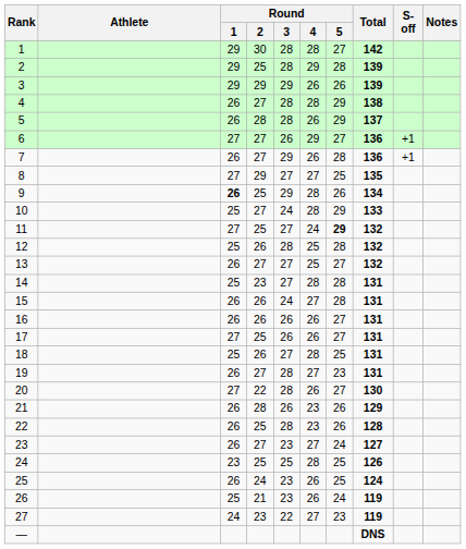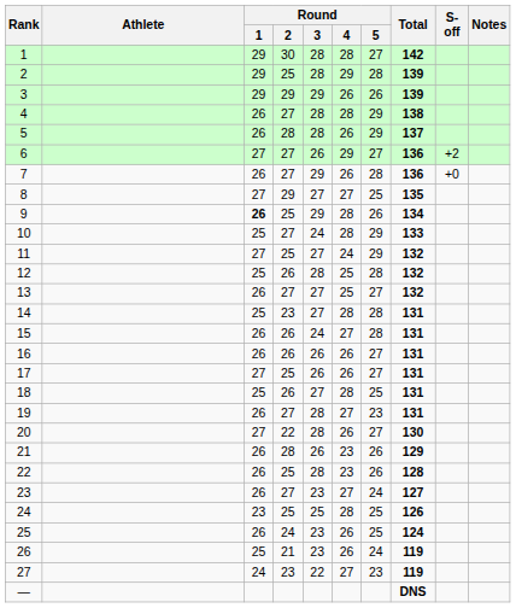6 | S-off: +1 -> +2
7 | S-off: +1 -> +0
11 | Round / 5: bold -> normal
